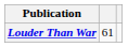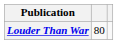Louder Than War | column 2: 61 -> 80
